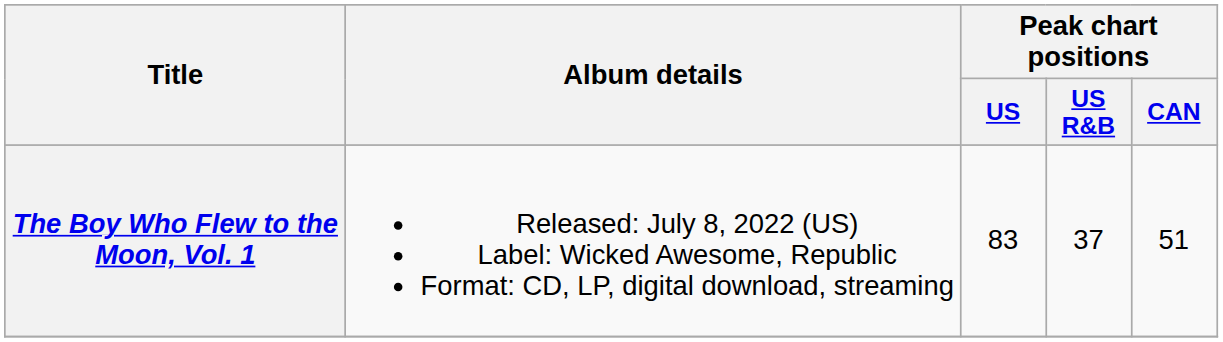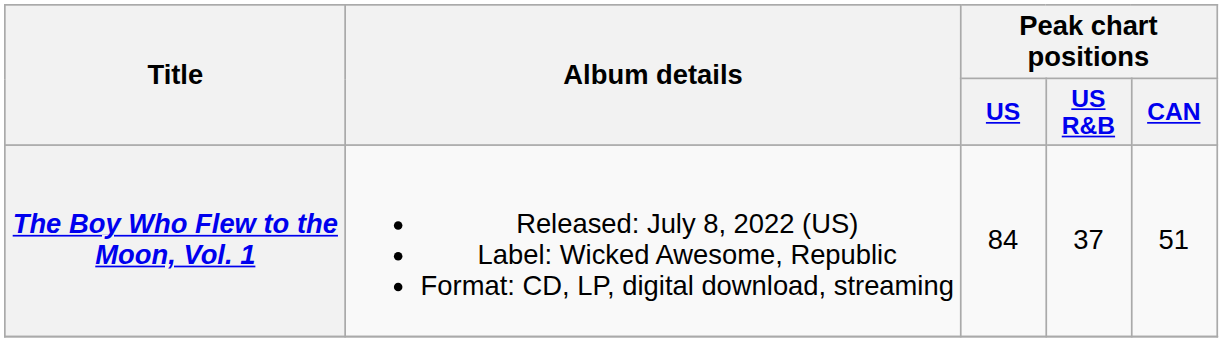The Boy Who Flew to the Moon, Vol. 1 | Peak chart positions / US: 83 -> 84
